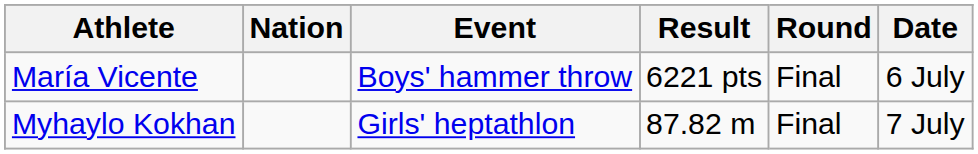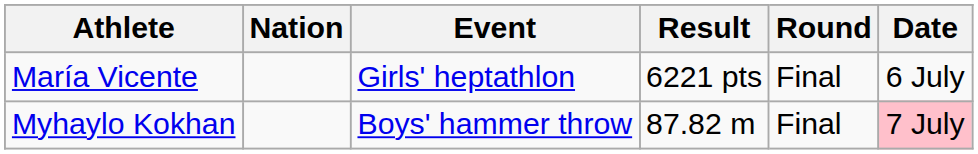María Vicente | Event: Boys' hammer throw -> Girls' heptathlon
Myhaylo Kokhan | Event: Girls' heptathlon -> Boys' hammer throw
Myhaylo Kokhan | Date: no background -> pink background
